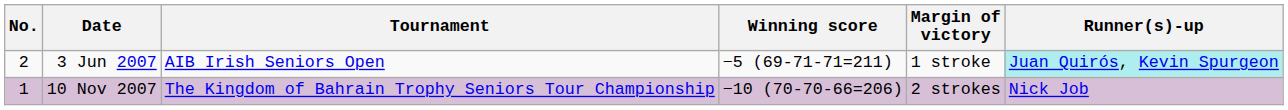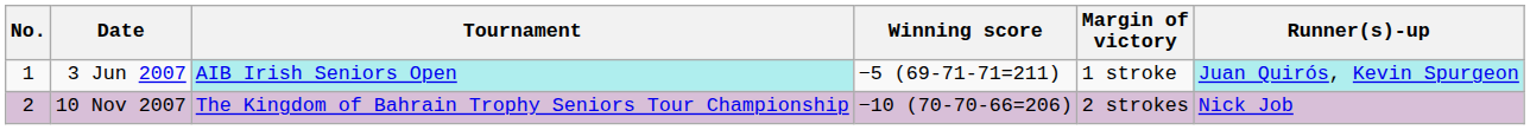3 Jun 2007 | No.: 2 -> 1
3 Jun 2007 | Tournament: no background -> paleturquoise background
10 Nov 2007 | No.: 1 -> 2
